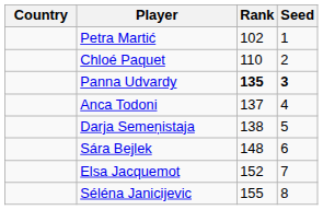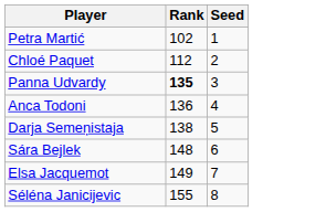- column: Country
Chloé Paquet | Rank: 110 -> 112
Panna Udvardy | Seed: bold -> normal
Anca Todoni | Rank: 137 -> 136
Elsa Jacquemot | Rank: 152 -> 149
